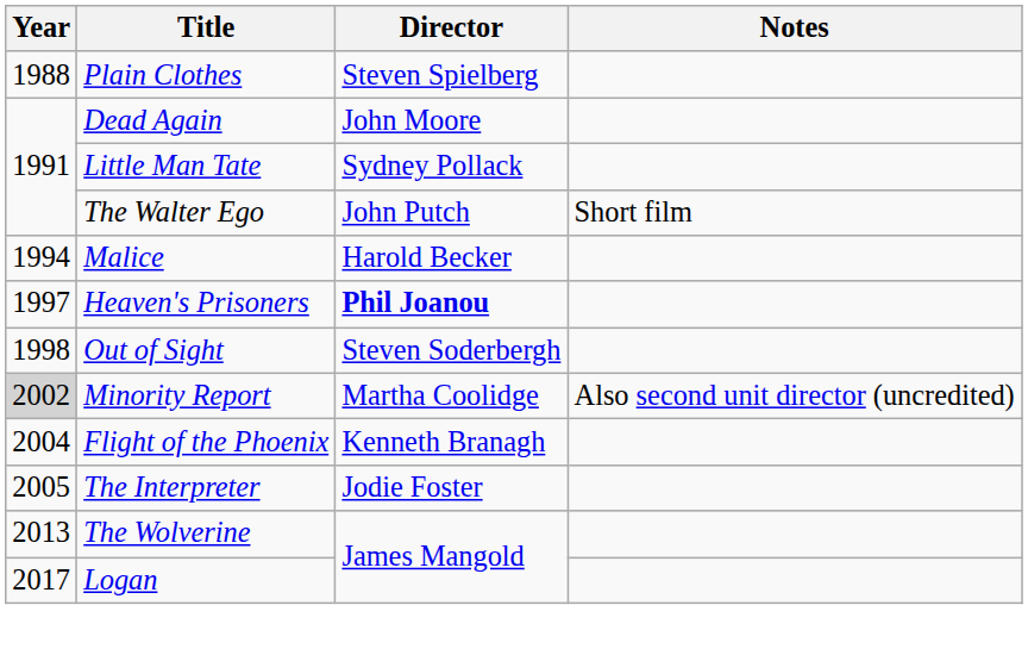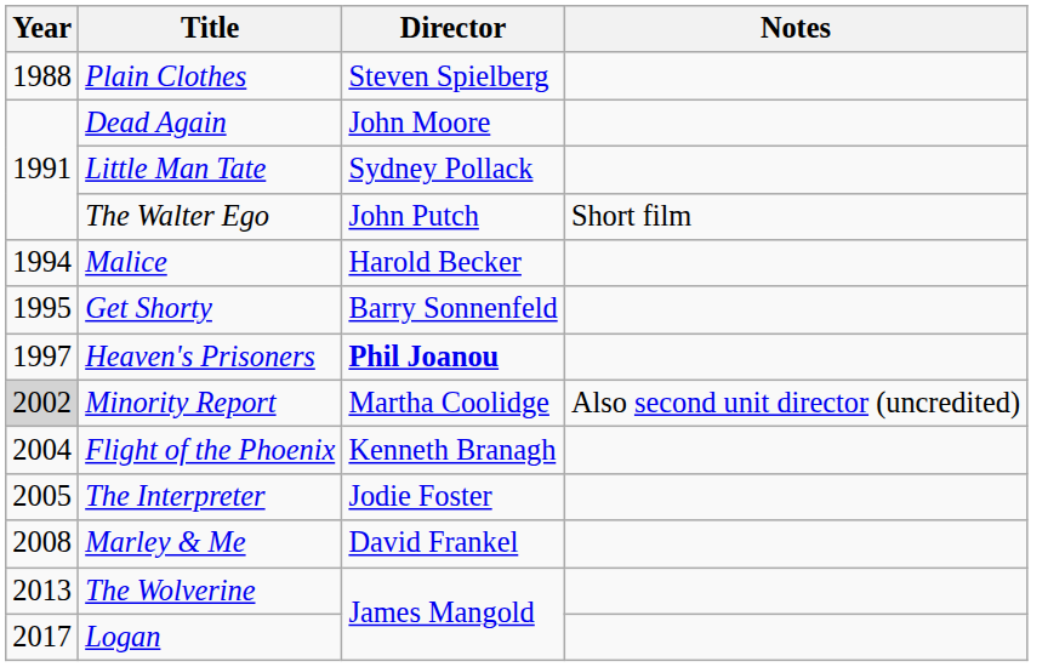+ row: 1995 | Get Shorty | Barry Sonnenfeld
- row: 1998 | Out of Sight | Steven Soderbergh
+ row: 2008 | Marley & Me | David Frankel
